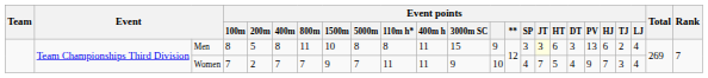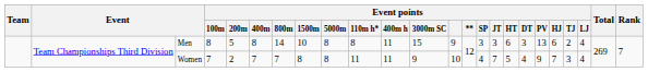Men | Event points / 800m: 11 -> 14
Men | Event points / JT: lightyellow background -> no background
Women | Event points / 1500m: 9 -> 8
Women | Event points / 5000m: 7 -> 8
